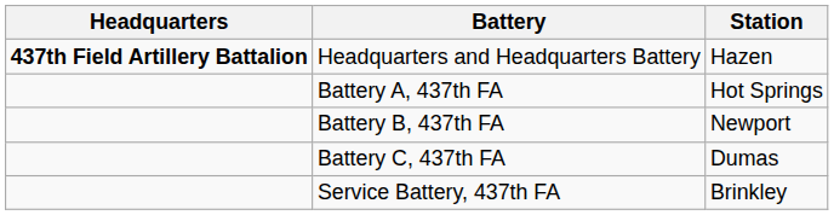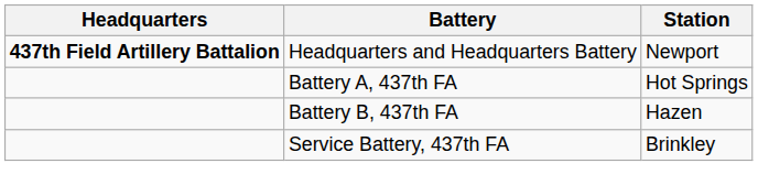Headquarters and Headquarters Battery | Station: Hazen -> Newport
Battery B, 437th FA | Station: Newport -> Hazen
- row: Battery C, 437th FA | Dumas
